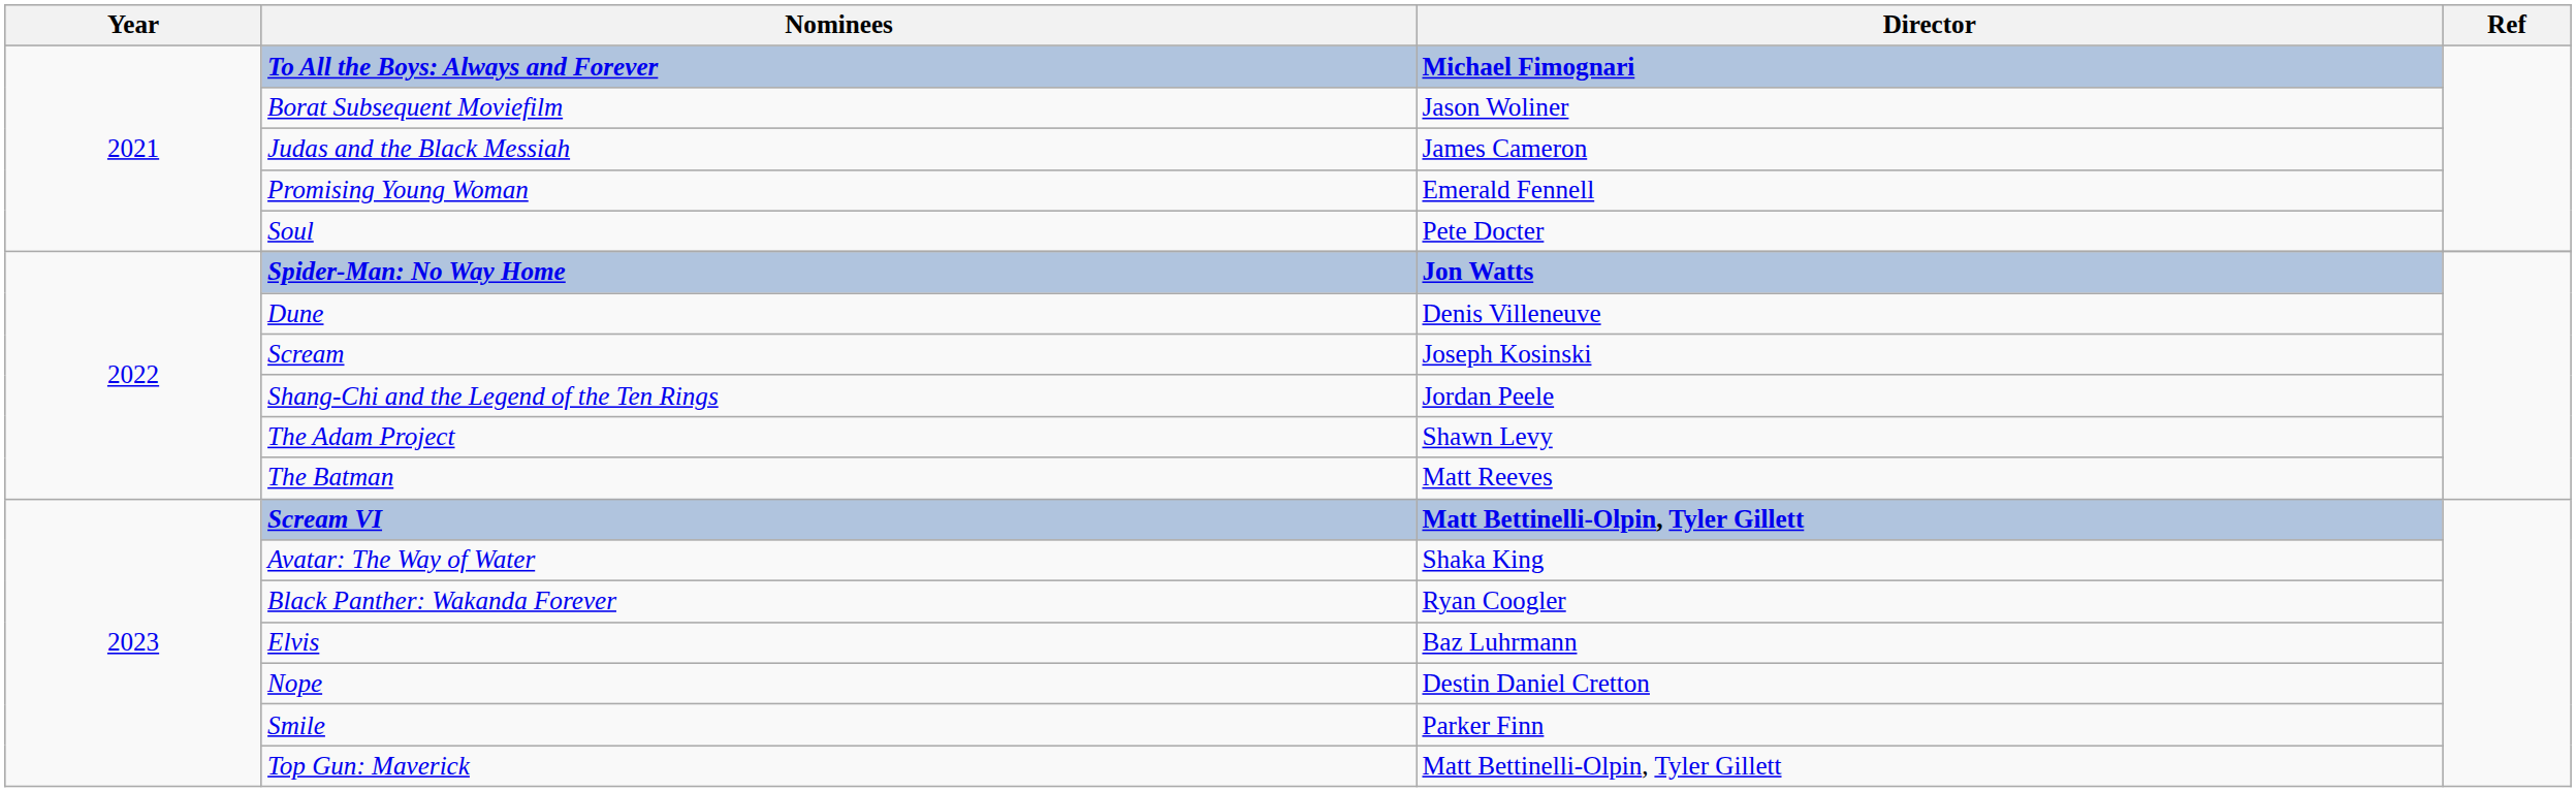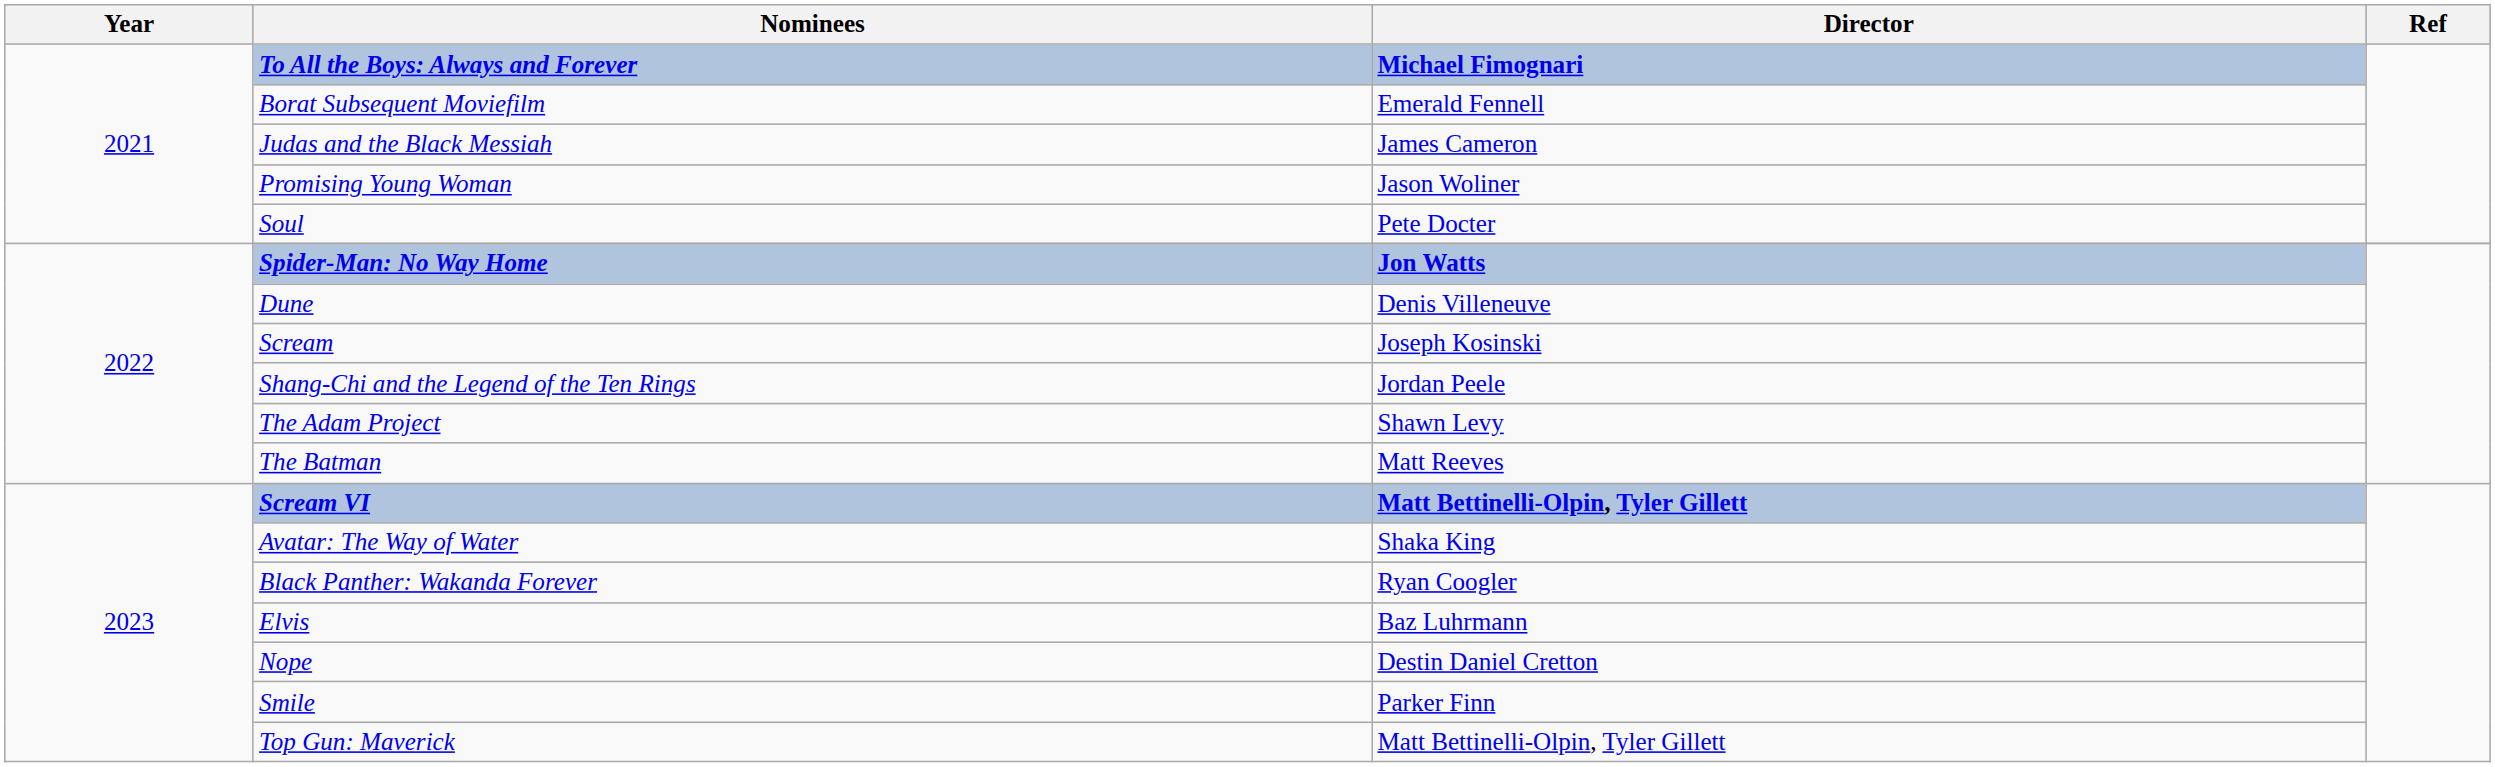Borat Subsequent Moviefilm | Director: Jason Woliner -> Emerald Fennell
Promising Young Woman | Director: Emerald Fennell -> Jason Woliner
